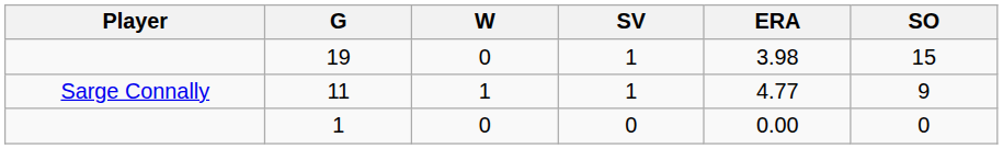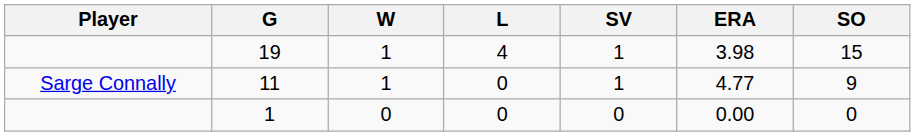+ column: L | 4 | 0 | 0
19 | W: 0 -> 1
